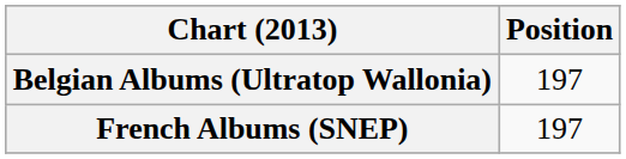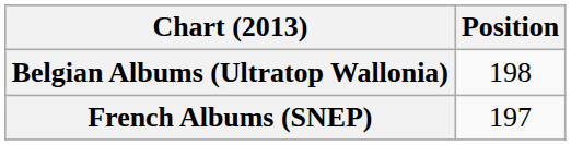Belgian Albums (Ultratop Wallonia) | Position: 197 -> 198
